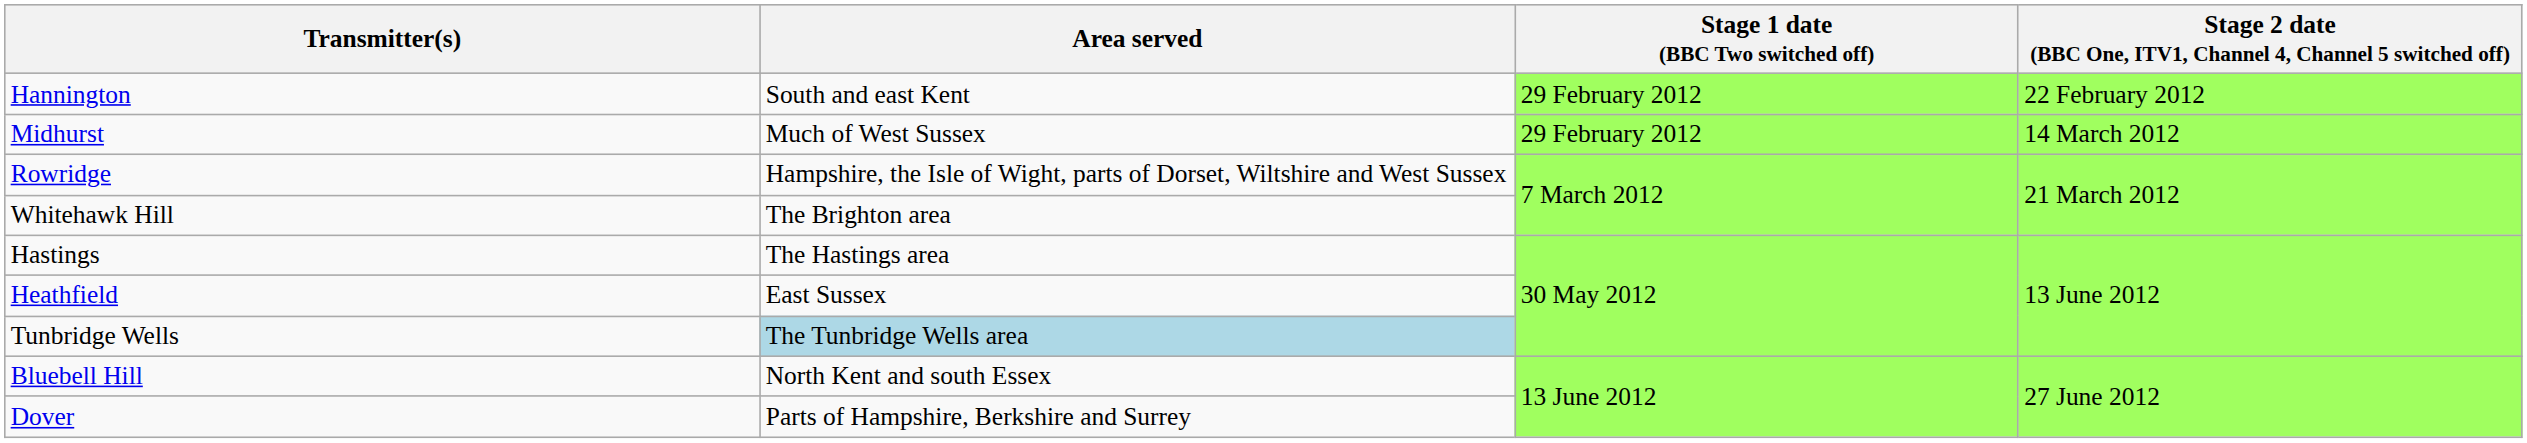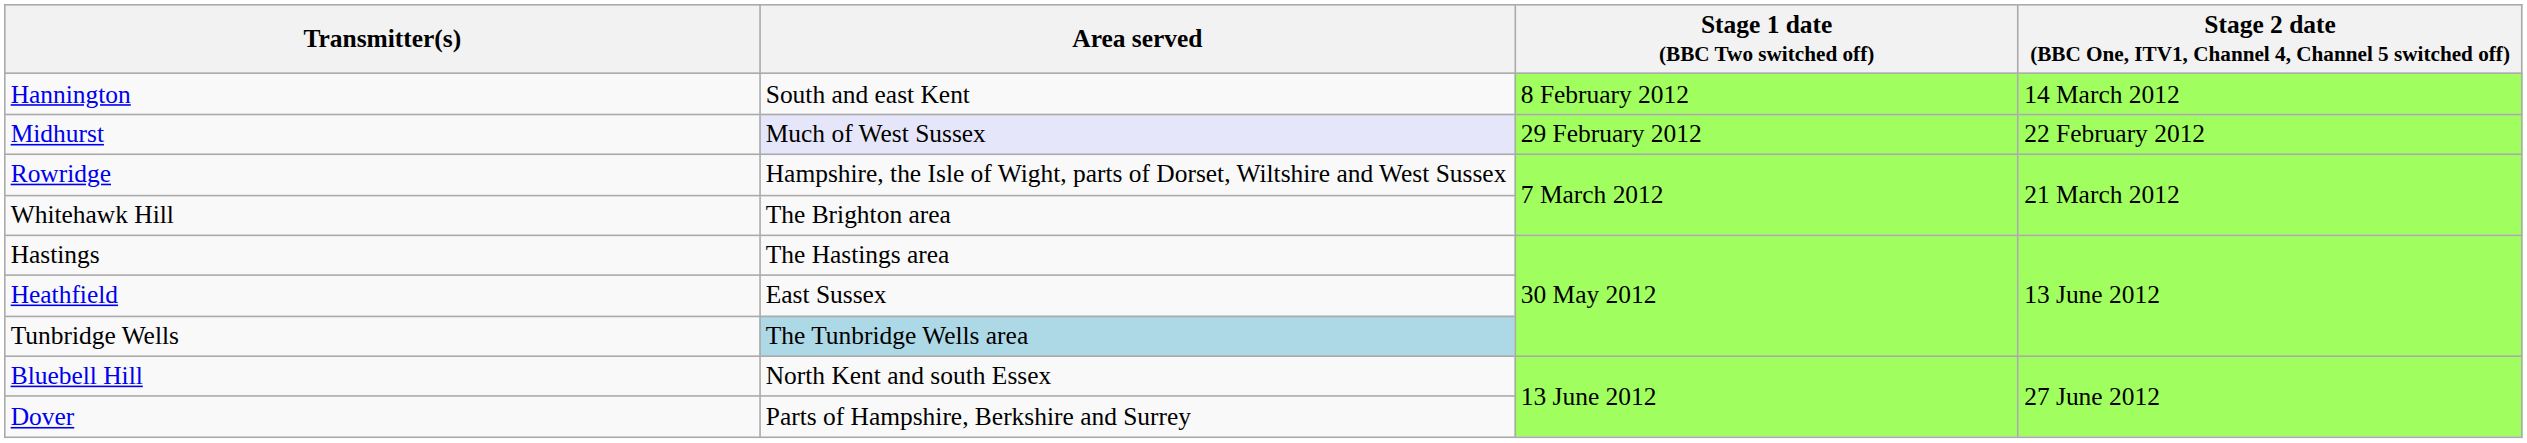Hannington | Stage 1 date (BBC Two switched off): 29 February 2012 -> 8 February 2012
Hannington | column 4: 22 February 2012 -> 14 March 2012
Midhurst | Area served: no background -> lavender background
Midhurst | column 4: 14 March 2012 -> 22 February 2012
